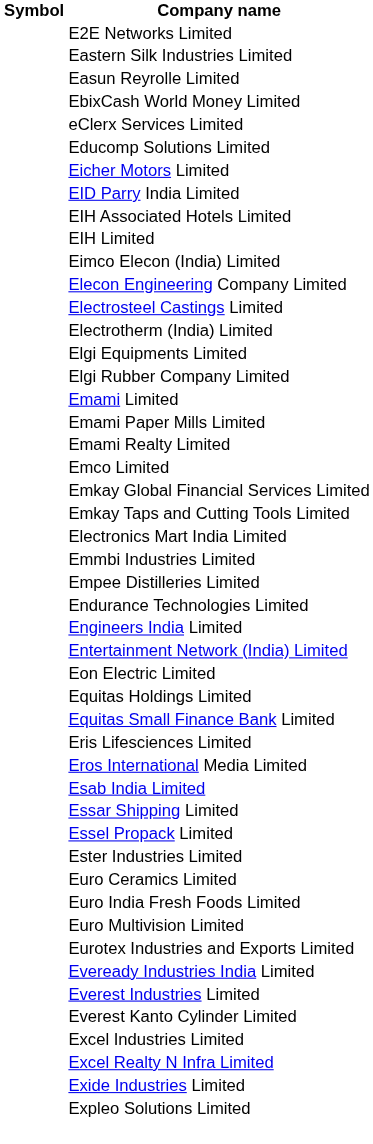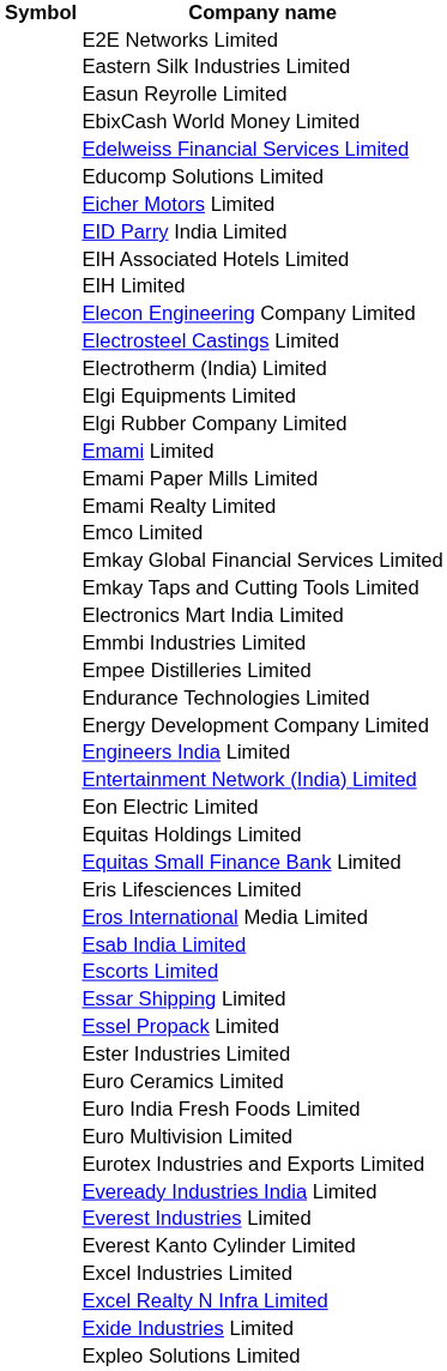- row: eClerx Services Limited
+ row: Edelweiss Financial Services Limited
- row: Eimco Elecon (India) Limited
+ row: Energy Development Company Limited
+ row: Escorts Limited
